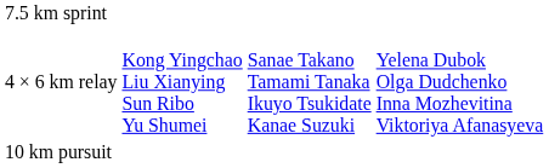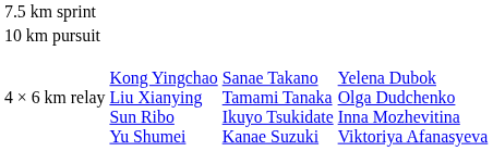rows swapped: 10 km pursuit <-> 4 × 6 km relay
